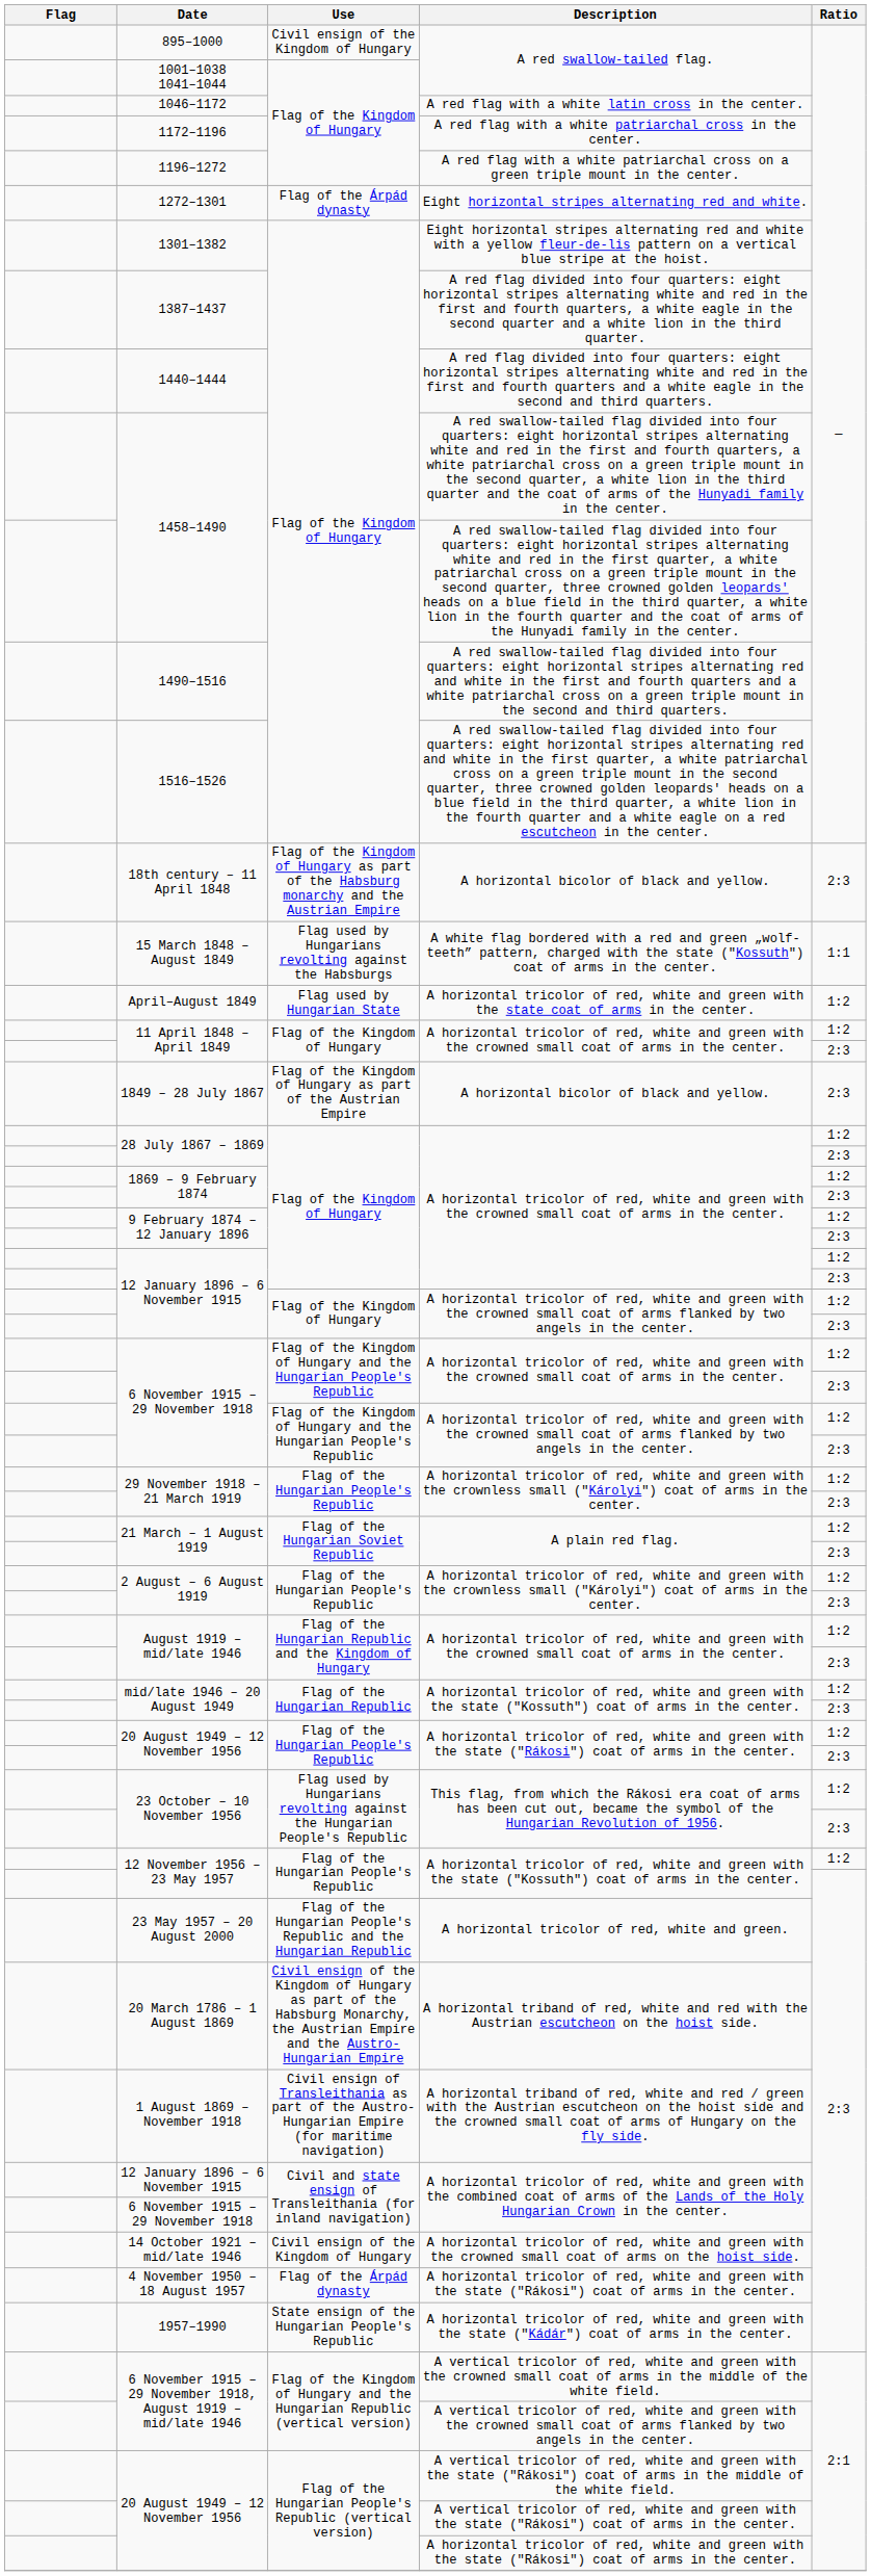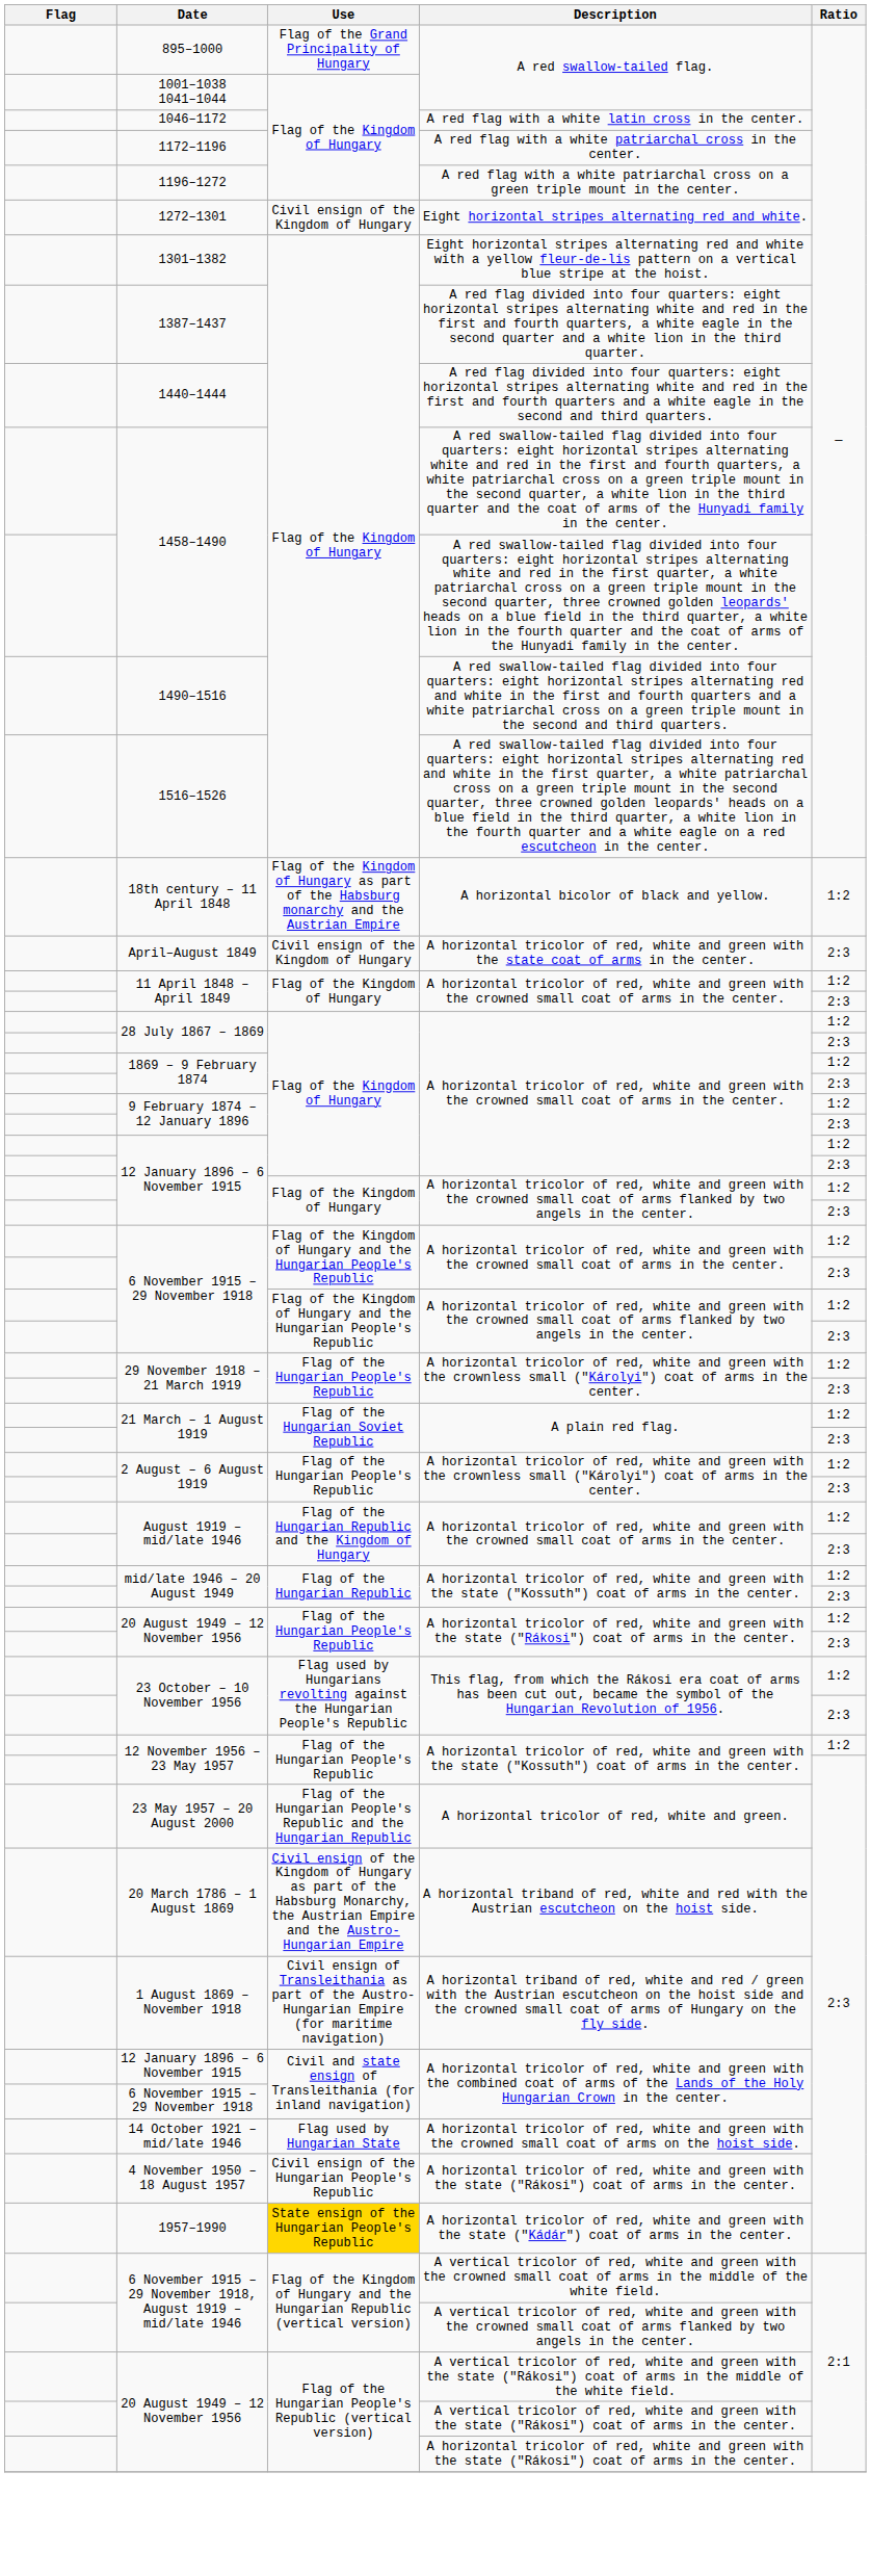895–1000 | Use: Civil ensign of the Kingdom of Hungary -> Flag of the Grand Principality of Hungary
1272–1301 | Use: Flag of the Árpád dynasty -> Civil ensign of the Kingdom of Hungary
18th century – 11 April 1848 | Ratio: 2:3 -> 1:2
- row: 15 March 1848 – August 1849 | Flag used by Hungarians revolting against the Habsburgs | A white flag bordered with a red and green „wolf-teeth” pattern, charged with the state ("Kossuth") coat of arms in the center. | 1:1
April–August 1849 | Use: Flag used by Hungarian State -> Civil ensign of the Kingdom of Hungary
April–August 1849 | Ratio: 1:2 -> 2:3
- row: 1849 – 28 July 1867 | Flag of the Kingdom of Hungary as part of the Austrian Empire | A horizontal bicolor of black and yellow. | 2:3
14 October 1921 – mid/late 1946 | Use: Civil ensign of the Kingdom of Hungary -> Flag used by Hungarian State
4 November 1950 – 18 August 1957 | Use: Flag of the Árpád dynasty -> Civil ensign of the Hungarian People's Republic
1957–1990 | Use: no background -> gold background
